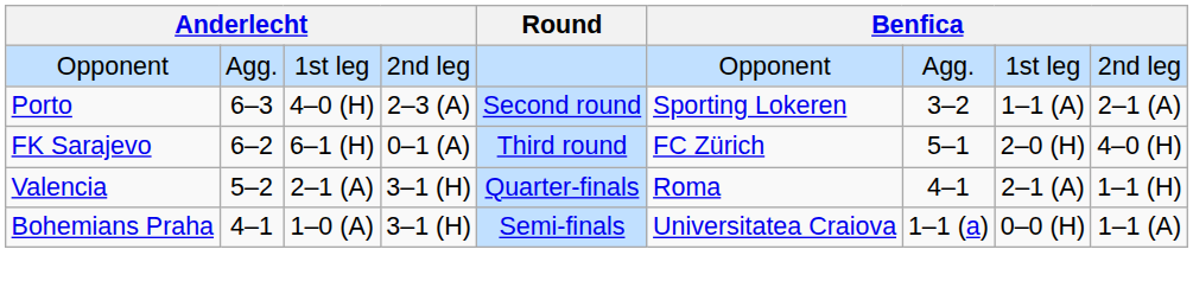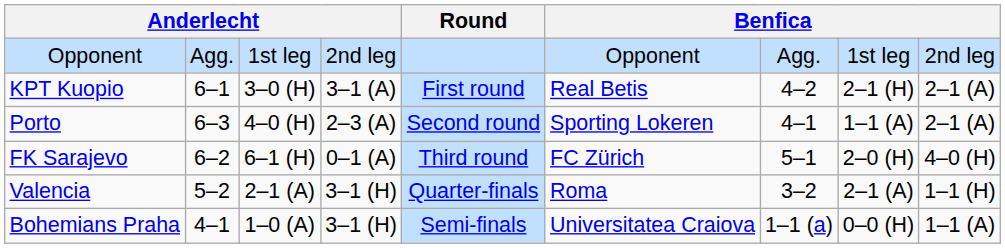+ row: KPT Kuopio | 6–1 | 3–0 (H) | 3–1 (A) | First round | Real Betis | 4–2 | 2–1 (H) | 2–1 (A)
Porto | column 7: 3–2 -> 4–1
Valencia | column 7: 4–1 -> 3–2
